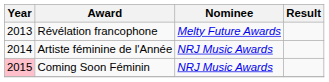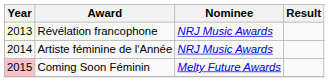Révélation francophone | Year: no background -> lightyellow background
Révélation francophone | Nominee: Melty Future Awards -> NRJ Music Awards
Coming Soon Féminin | Nominee: NRJ Music Awards -> Melty Future Awards
